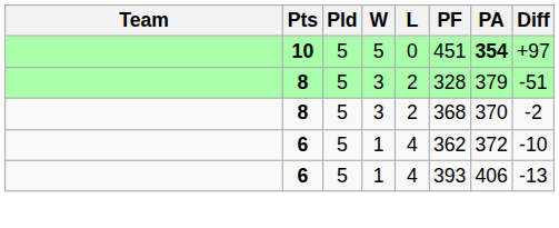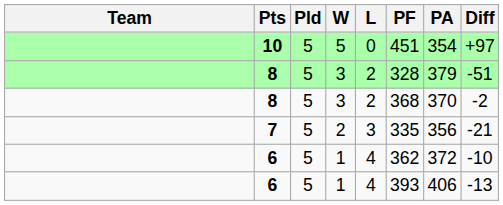10 | PA: bold -> normal
+ row: 7 | 5 | 2 | 3 | 335 | 356 | -21
